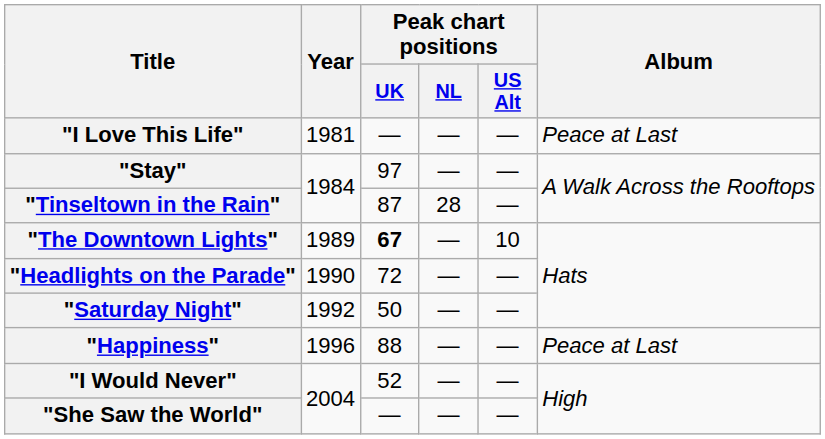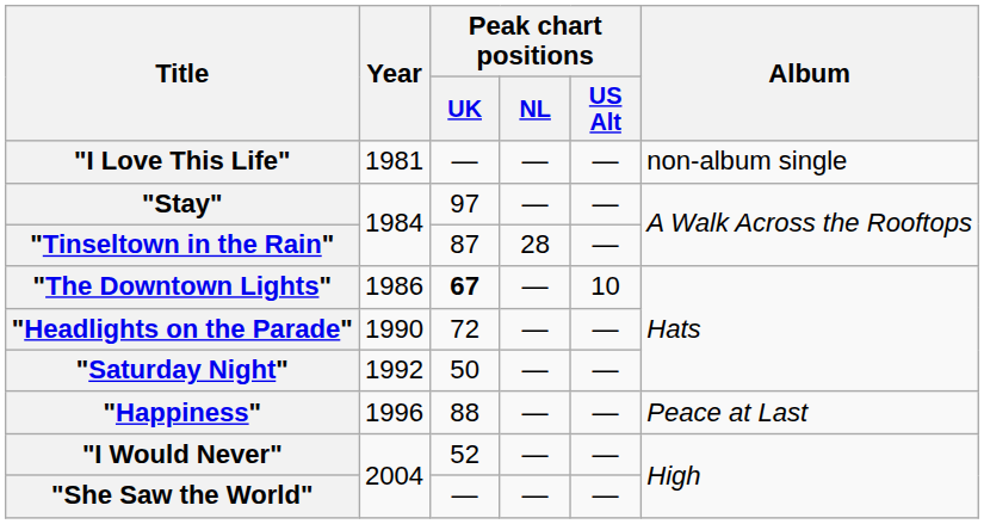"I Love This Life" | Album: Peace at Last -> non-album single
"The Downtown Lights" | Year: 1989 -> 1986
